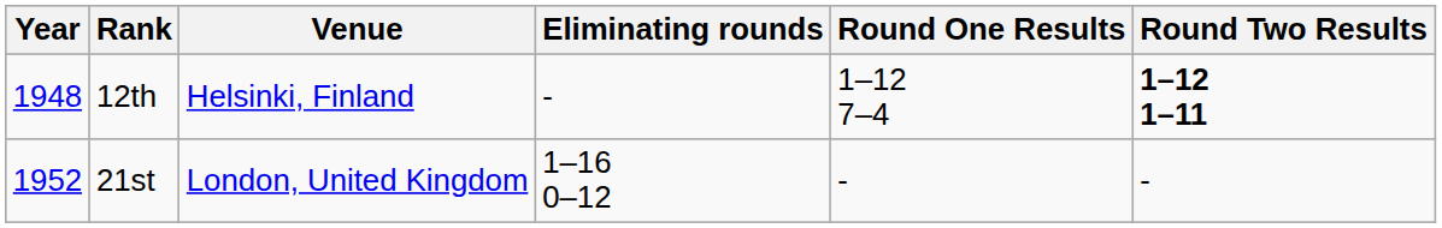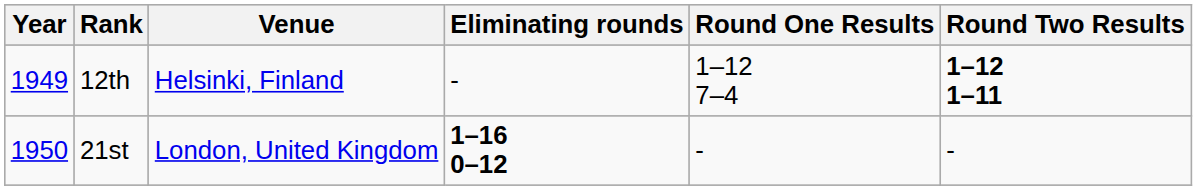12th | Year: 1948 -> 1949
21st | Year: 1952 -> 1950
21st | Eliminating rounds: normal -> bold
